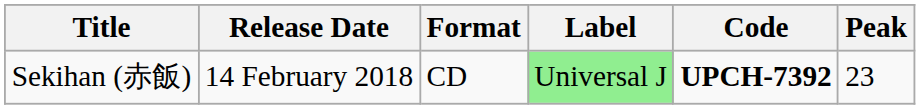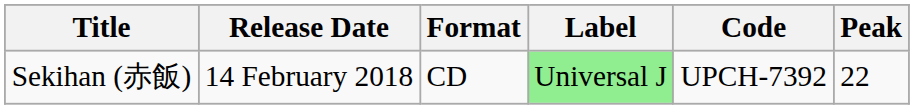Sekihan (赤飯) | Code: bold -> normal
Sekihan (赤飯) | Peak: 23 -> 22
